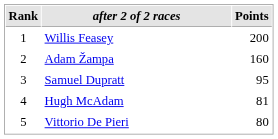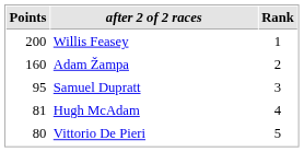columns swapped: Rank <-> Points
